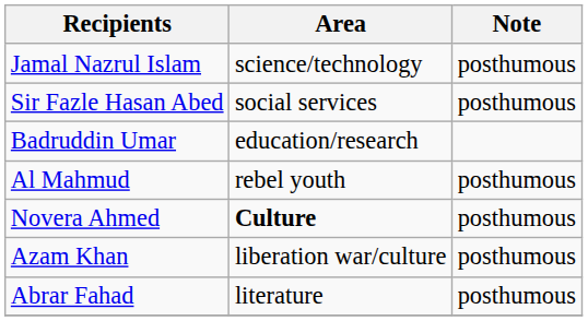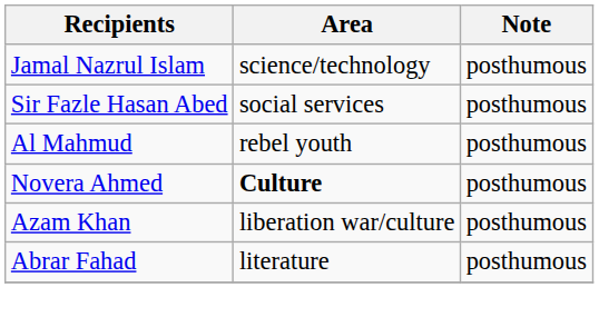- row: Badruddin Umar | education/research
